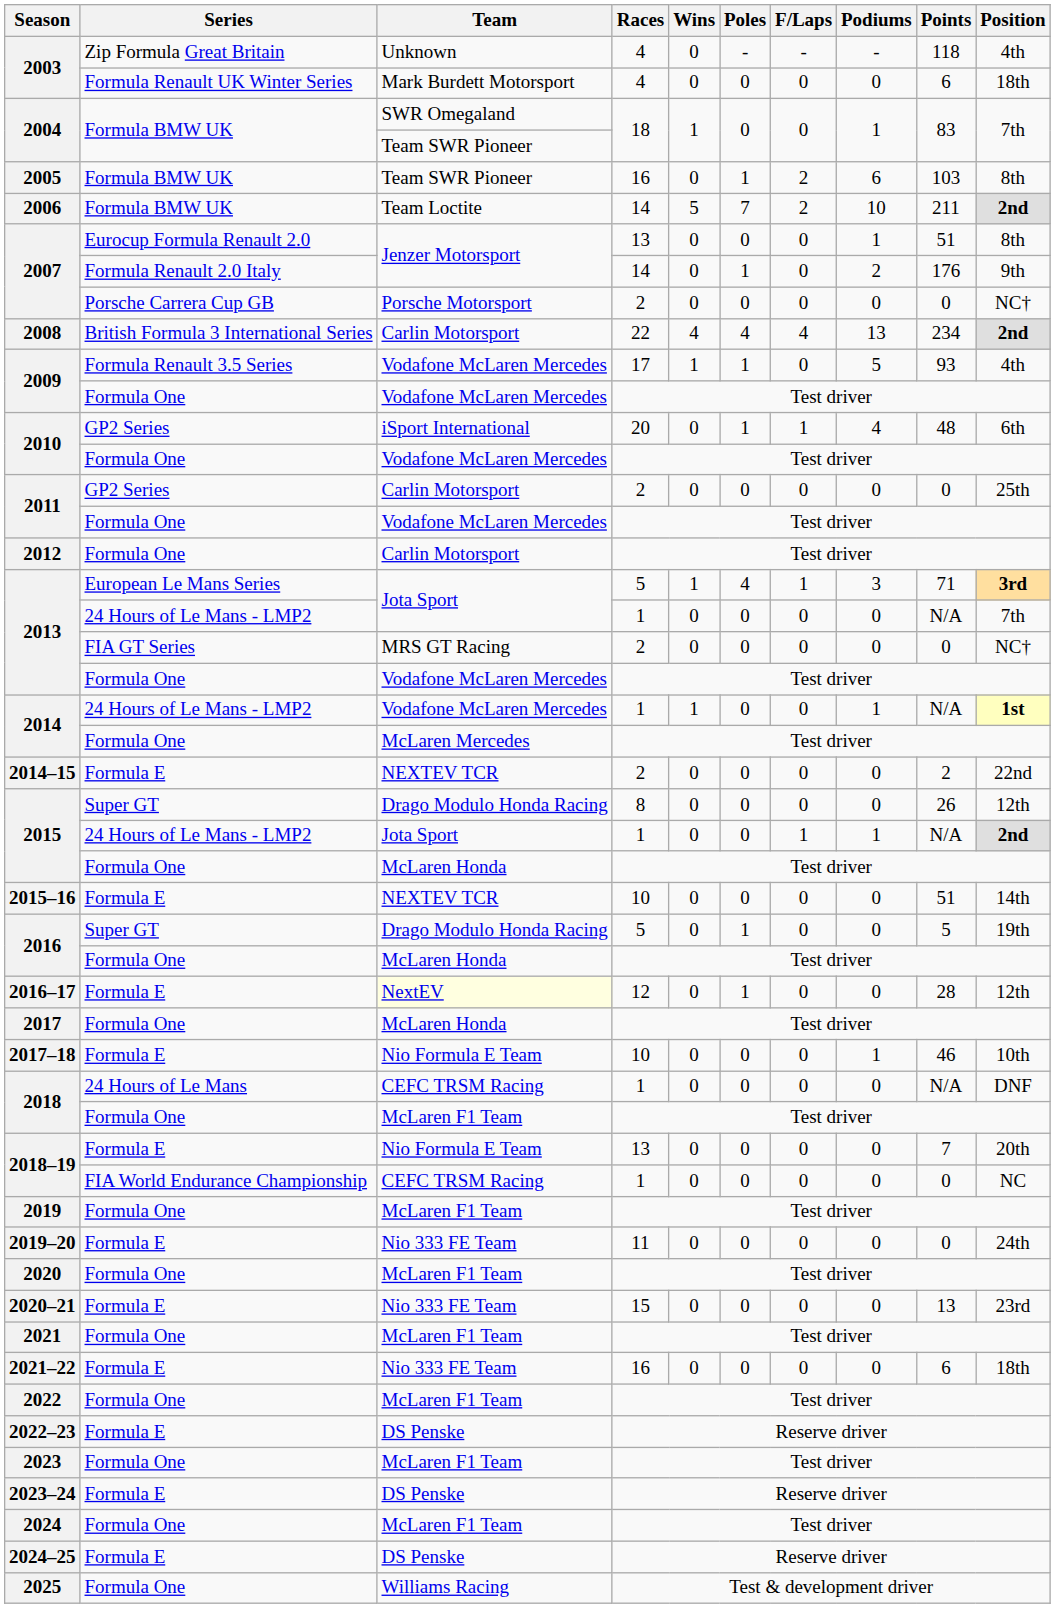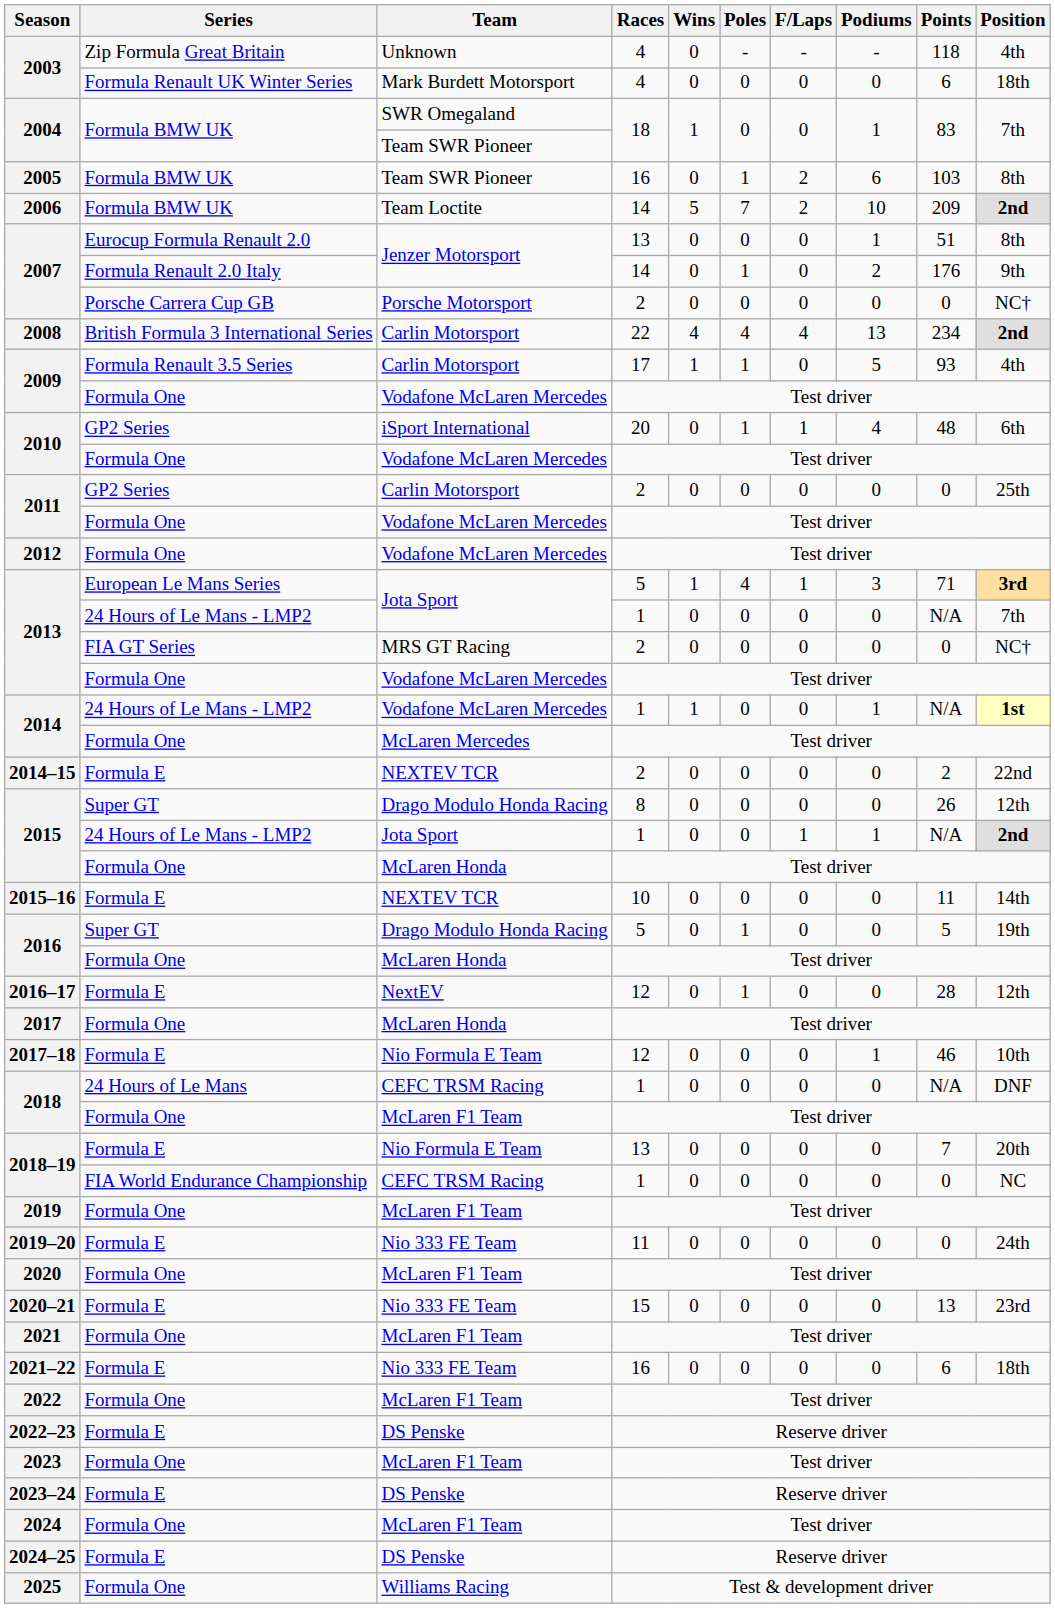2006 | Points: 211 -> 209
2009 / Formula Renault 3.5 Series | Team: Vodafone McLaren Mercedes -> Carlin Motorsport
2012 | Team: Carlin Motorsport -> Vodafone McLaren Mercedes
2015–16 | Points: 51 -> 11
2016–17 | Team: lightyellow background -> no background
2017–18 | Races: 10 -> 12
